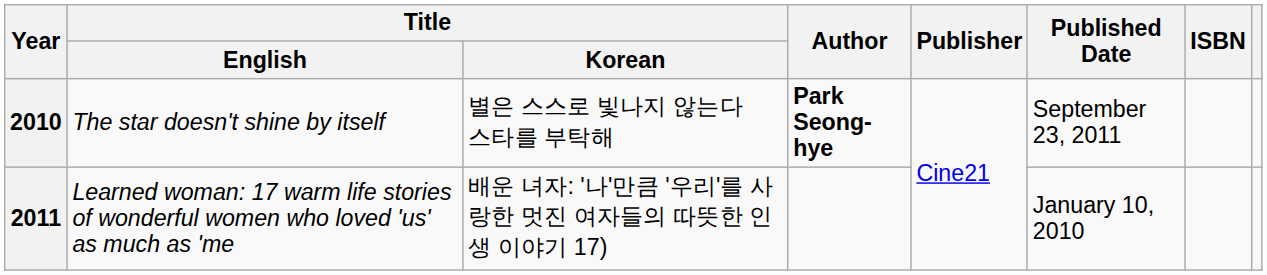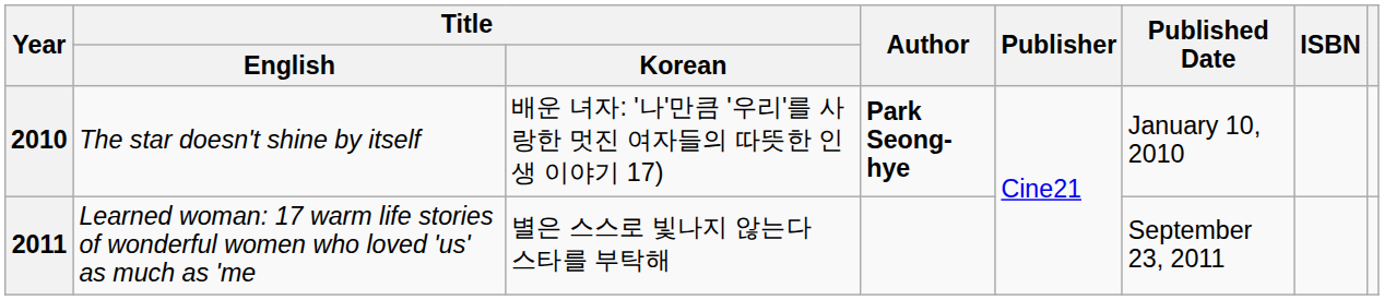2010 | Title / Korean: 별은 스스로 빛나지 않는다 스타를 부탁해 -> 배운 녀자: '나'만큼 '우리'를 사랑한 멋진 여자들의 따뜻한 인생 이야기 17)
2010 | Published Date: September 23, 2011 -> January 10, 2010
2011 | Title / Korean: 배운 녀자: '나'만큼 '우리'를 사랑한 멋진 여자들의 따뜻한 인생 이야기 17) -> 별은 스스로 빛나지 않는다 스타를 부탁해
2011 | Published Date: January 10, 2010 -> September 23, 2011
